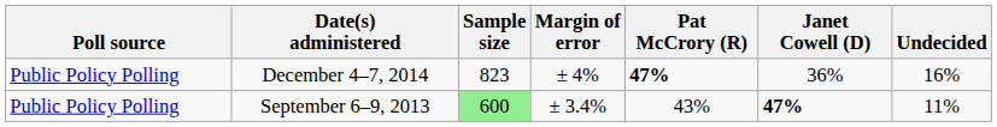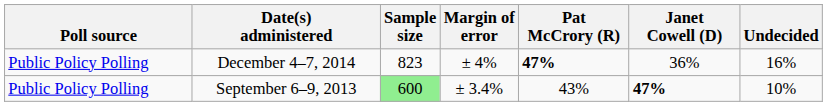September 6–9, 2013 | Undecided: 11% -> 10%
